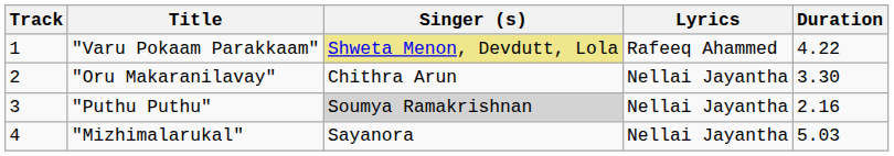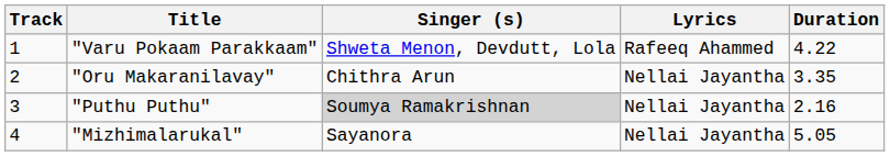"Varu Pokaam Parakkaam" | Singer (s): khaki background -> no background
"Oru Makaranilavay" | Duration: 3.30 -> 3.35
"Mizhimalarukal" | Duration: 5.03 -> 5.05
